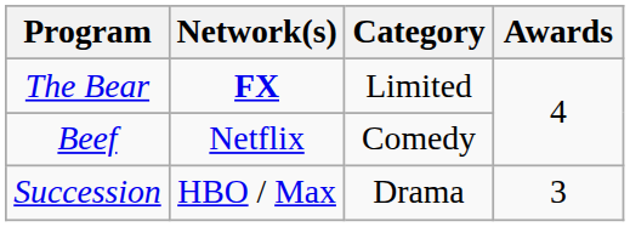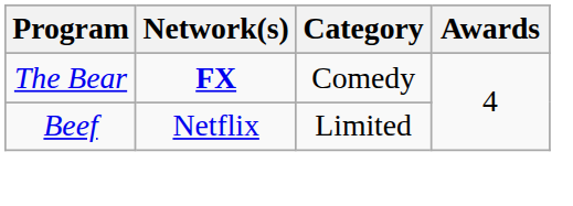The Bear | Category: Limited -> Comedy
Beef | Category: Comedy -> Limited
- row: Succession | HBO / Max | Drama | 3
